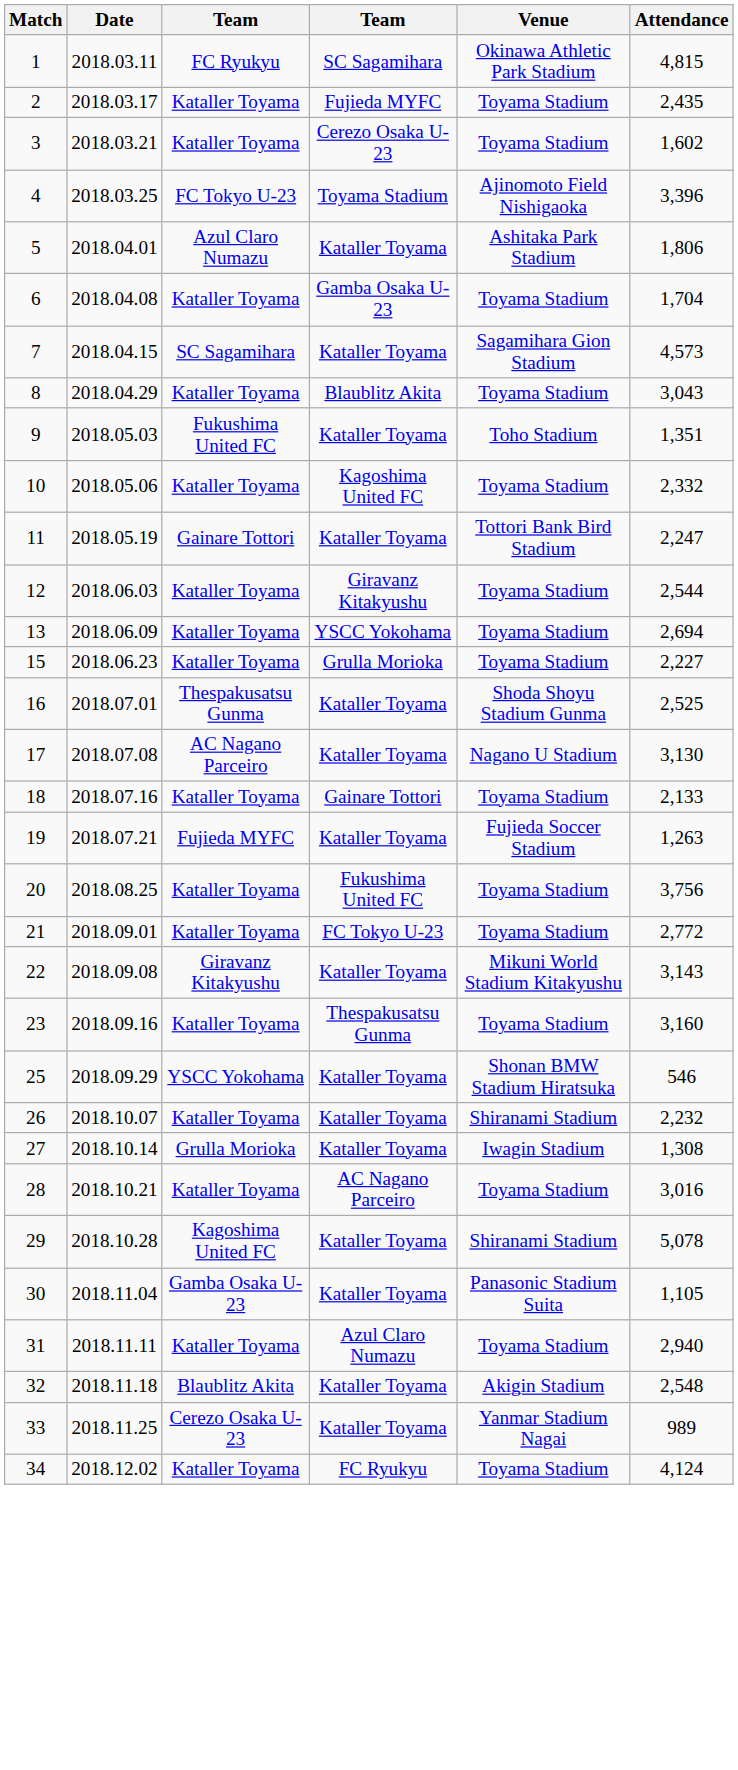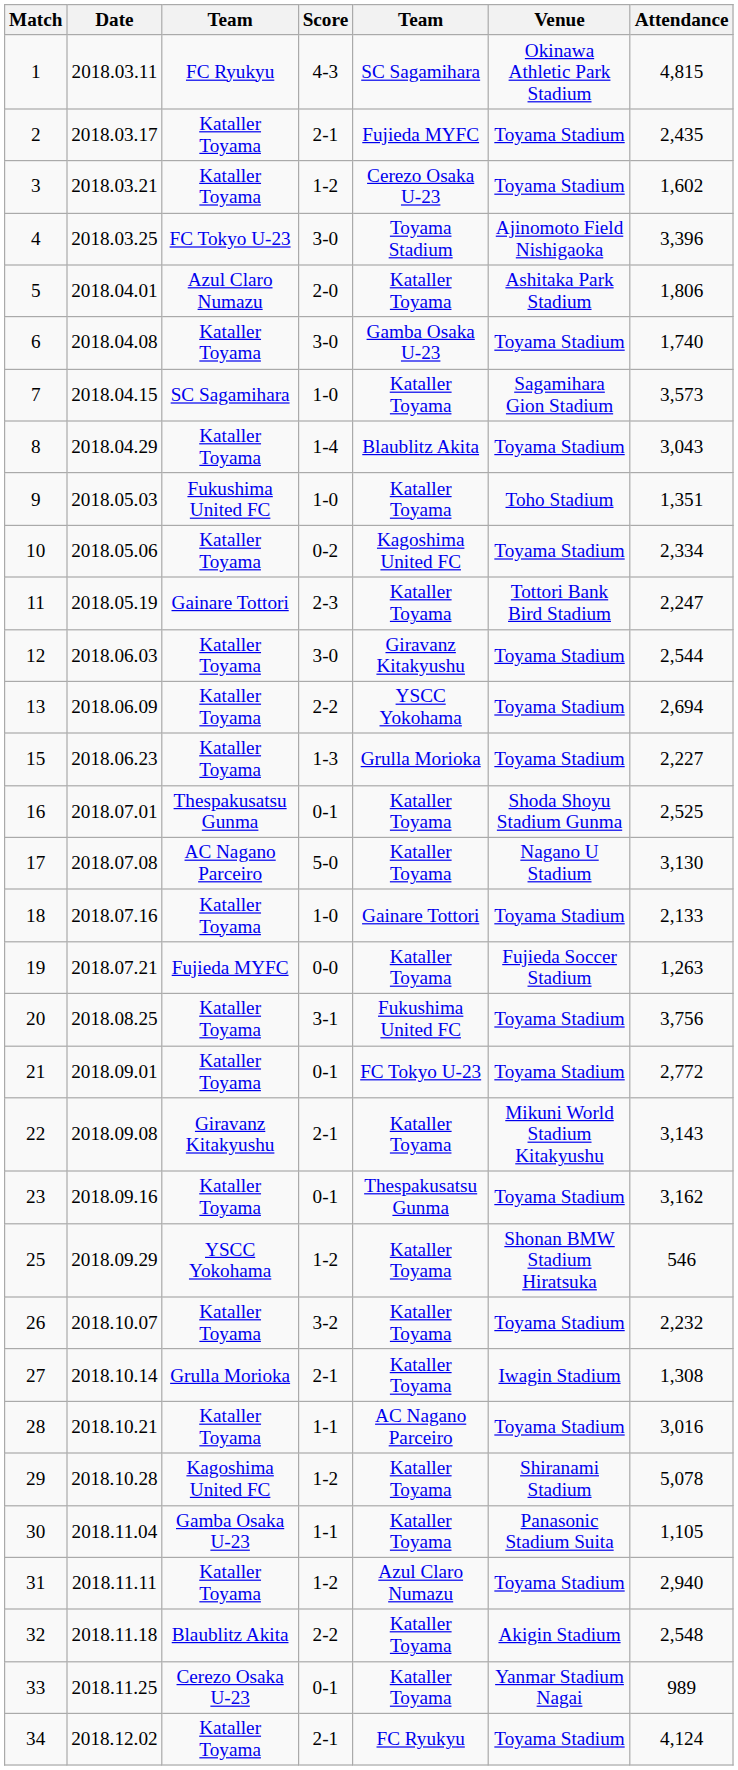+ column: Score | 4-3 | 2-1 | 1-2 | 3-0 | 2-0 | 3-0 | 1-0 | 1-4 | 1-0 | 0-2 | 2-3 | 3-0 | 2-2 | 1-3 | 0-1 | 5-0 | 1-0 | 0-0 | 3-1 | 0-1 | 2-1 | 0-1 | 1-2 | 3-2 | 2-1 | 1-1 | 1-2 | 1-1 | 1-2 | 2-2 | 0-1 | 2-1
6 | Attendance: 1,704 -> 1,740
7 | Attendance: 4,573 -> 3,573
10 | Attendance: 2,332 -> 2,334
23 | Attendance: 3,160 -> 3,162
26 | Venue: Shiranami Stadium -> Toyama Stadium
